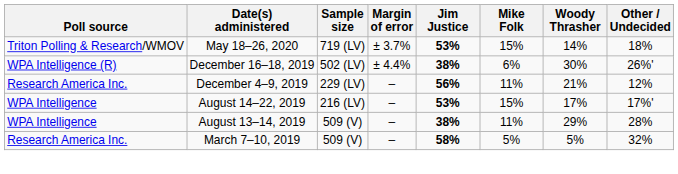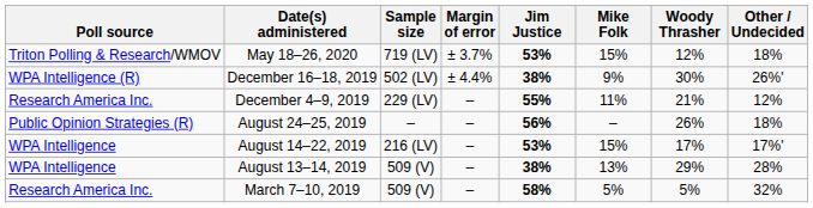May 18–26, 2020 | Woody Thrasher: 14% -> 12%
December 16–18, 2019 | Mike Folk: 6% -> 9%
December 4–9, 2019 | Jim Justice: 56% -> 55%
+ row: Public Opinion Strategies (R) | August 24–25, 2019 | – | – | 56% | – | 26% | 18%
August 13–14, 2019 | Mike Folk: 11% -> 13%
